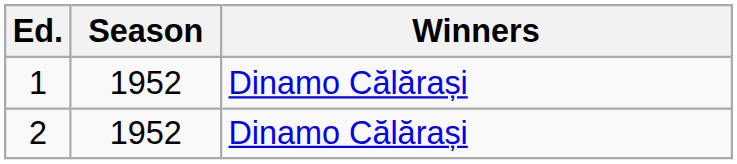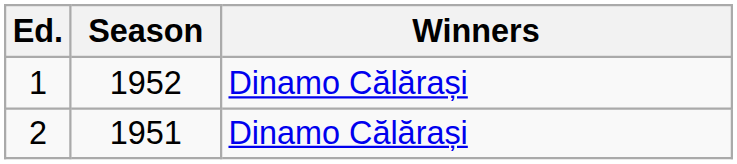2 | Season: 1952 -> 1951
